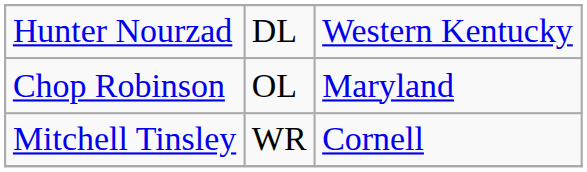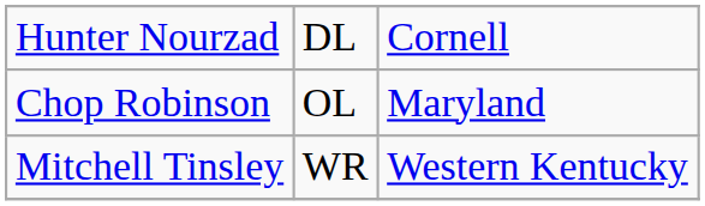Hunter Nourzad | column 3: Western Kentucky -> Cornell
Mitchell Tinsley | column 3: Cornell -> Western Kentucky
